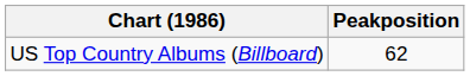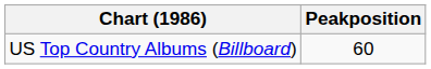US Top Country Albums (Billboard) | Peakposition: 62 -> 60
